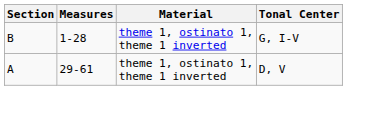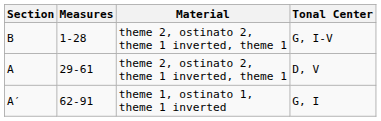G, I-V | Material: theme 1, ostinato 1, theme 1 inverted -> theme 2, ostinato 2, theme 1 inverted, theme 1
D, V | Material: theme 1, ostinato 1, theme 1 inverted -> theme 2, ostinato 2, theme 1 inverted, theme 1
+ row: A′ | 62-91 | theme 1, ostinato 1, theme 1 inverted | G, I
